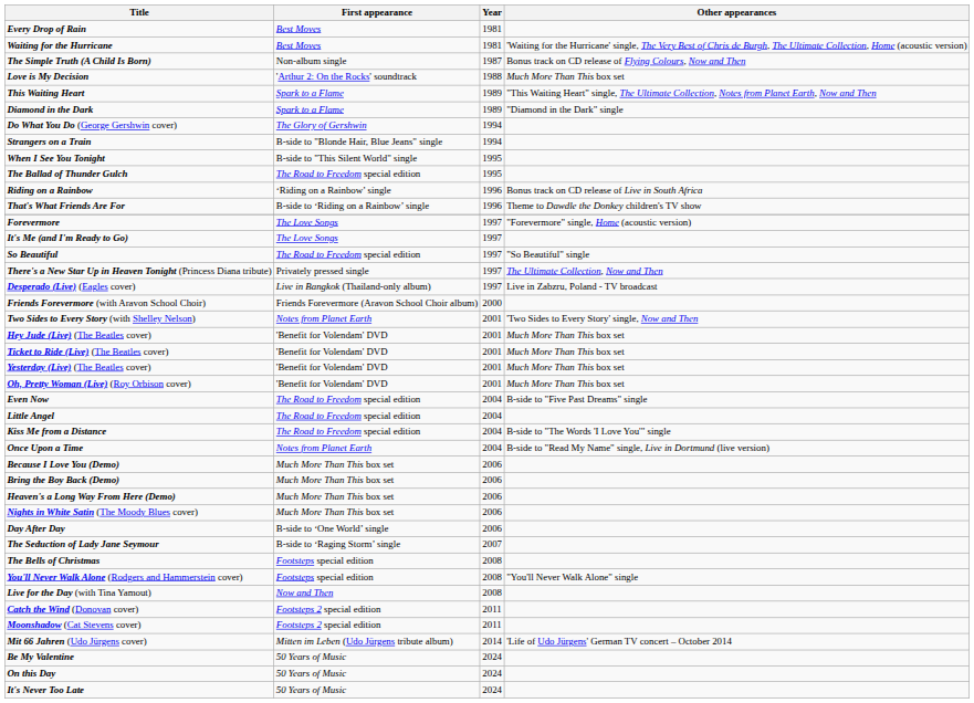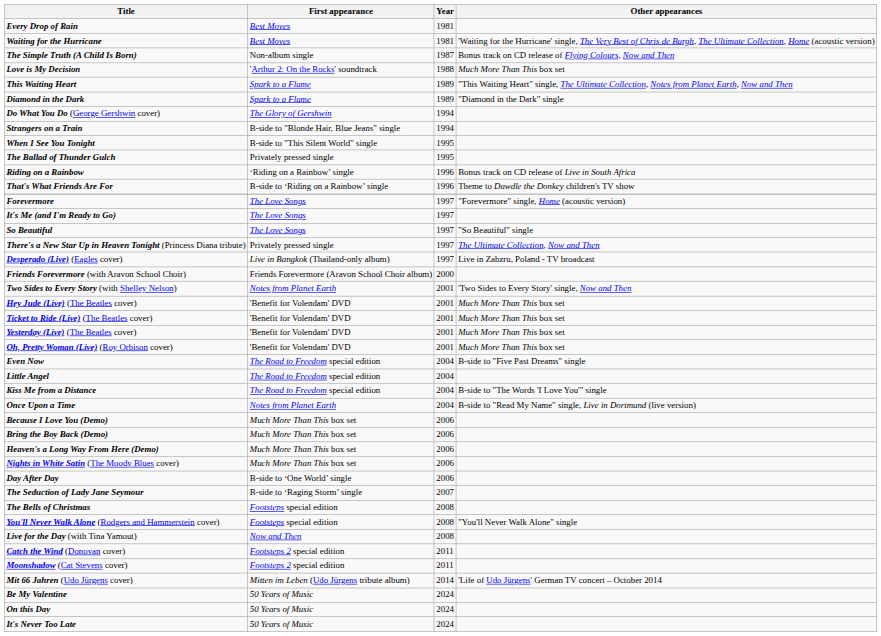The Ballad of Thunder Gulch | First appearance: The Road to Freedom special edition -> Privately pressed single
So Beautiful | First appearance: The Road to Freedom special edition -> The Love Songs
